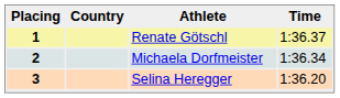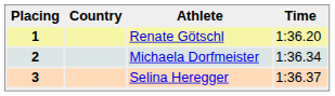1 | Time: 1:36.37 -> 1:36.20
3 | Time: 1:36.20 -> 1:36.37
